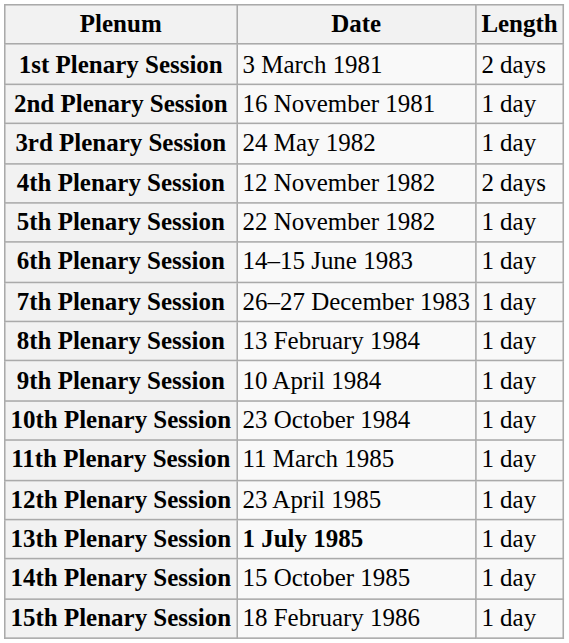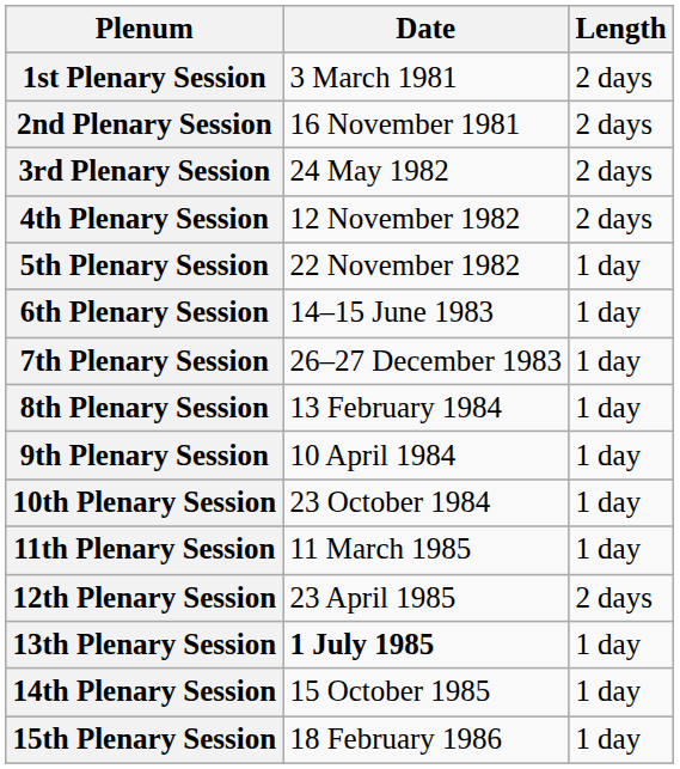2nd Plenary Session | Length: 1 day -> 2 days
3rd Plenary Session | Length: 1 day -> 2 days
12th Plenary Session | Length: 1 day -> 2 days
